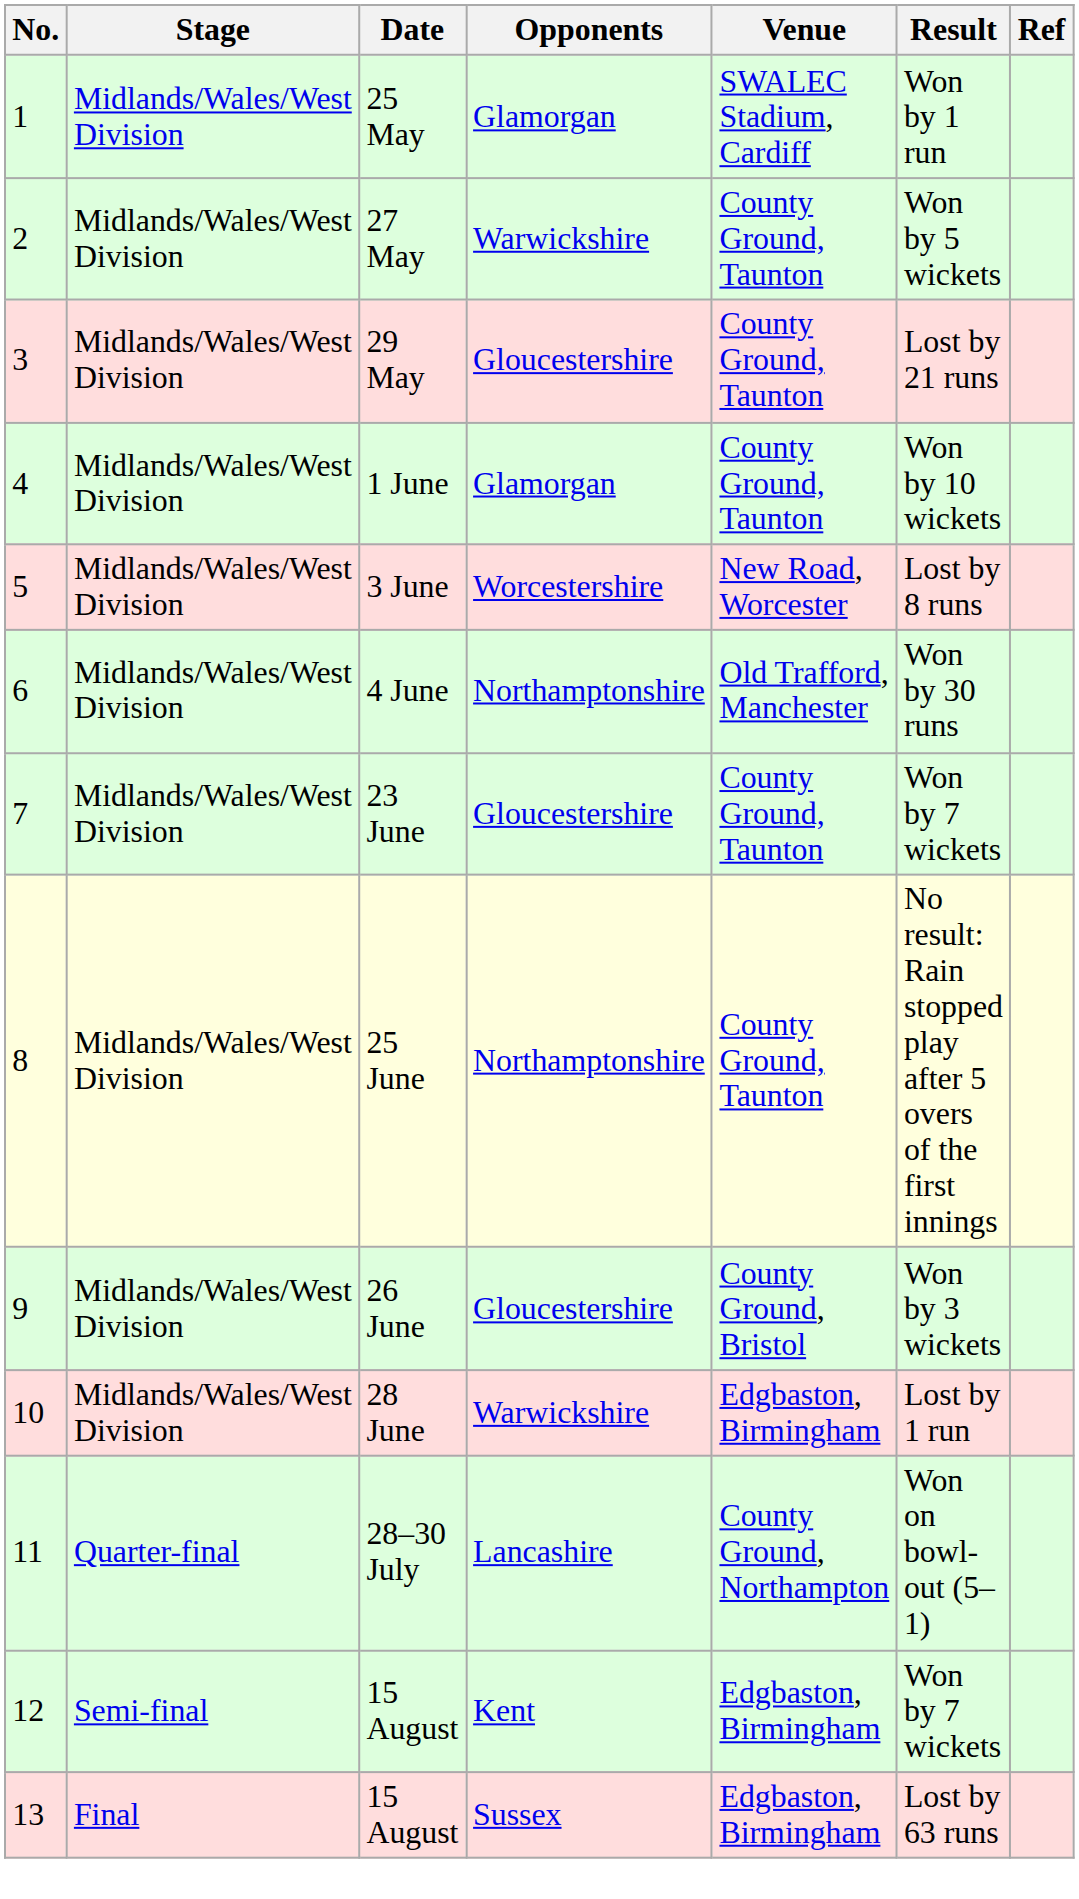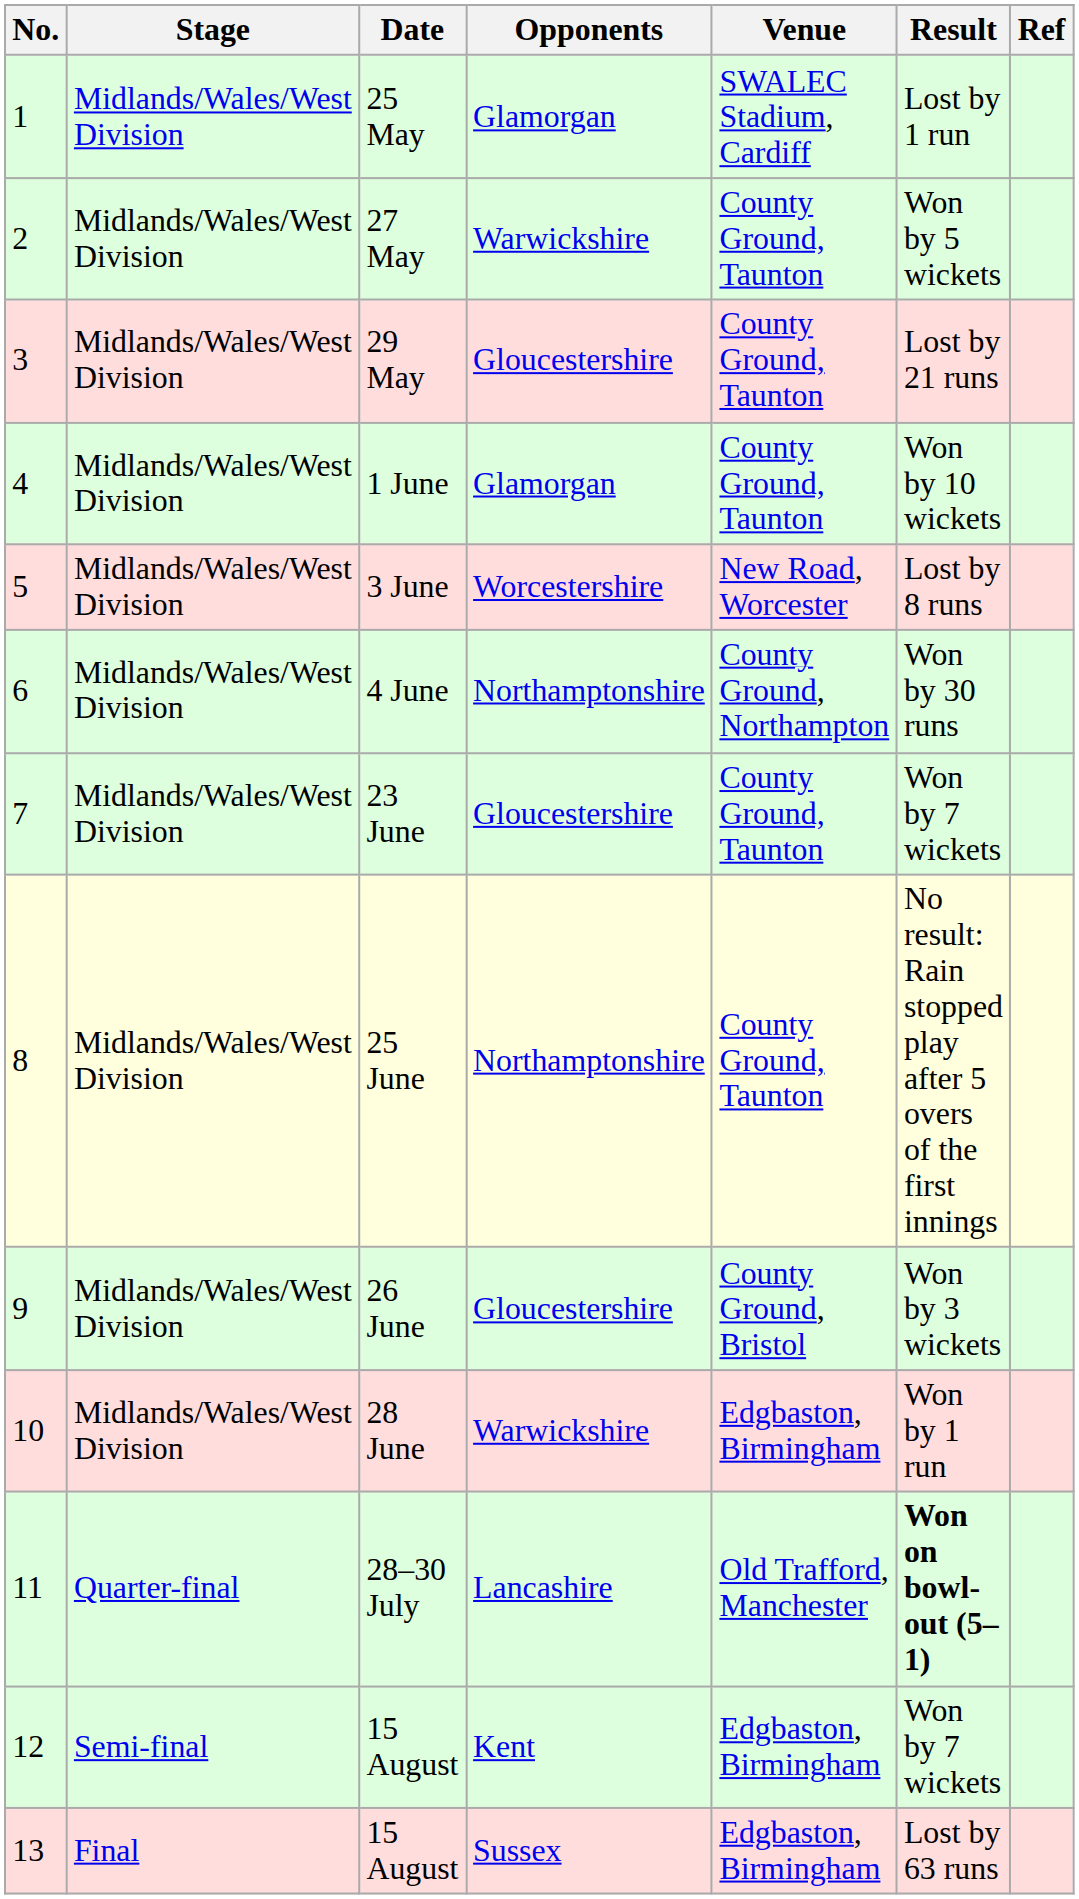25 May | Result: Won by 1 run -> Lost by 1 run
4 June | Venue: Old Trafford, Manchester -> County Ground, Northampton
28 June | Result: Lost by 1 run -> Won by 1 run
28–30 July | Venue: County Ground, Northampton -> Old Trafford, Manchester
28–30 July | Result: normal -> bold
